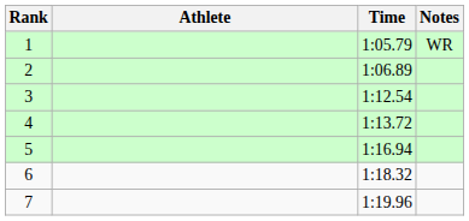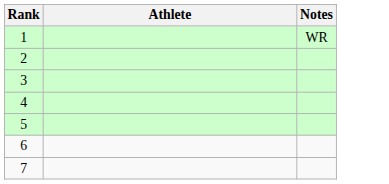- column: Time | 1:05.79 | 1:06.89 | 1:12.54 | 1:13.72 | 1:16.94 | 1:18.32 | 1:19.96
